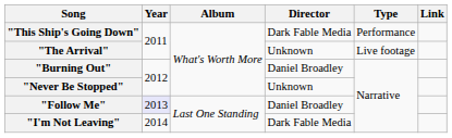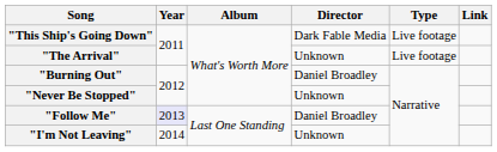"This Ship's Going Down" | Type: Performance -> Live footage
"I'm Not Leaving" | Director: Dark Fable Media -> Unknown
